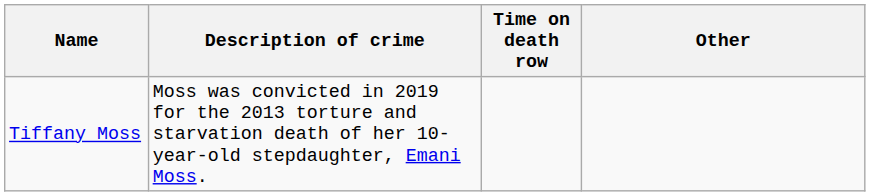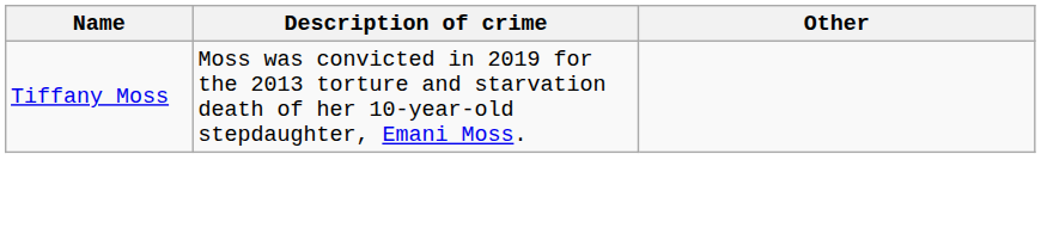- column: Time on death row
